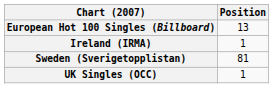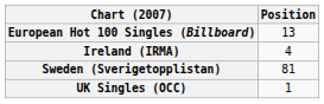Ireland (IRMA) | Position: 1 -> 4
